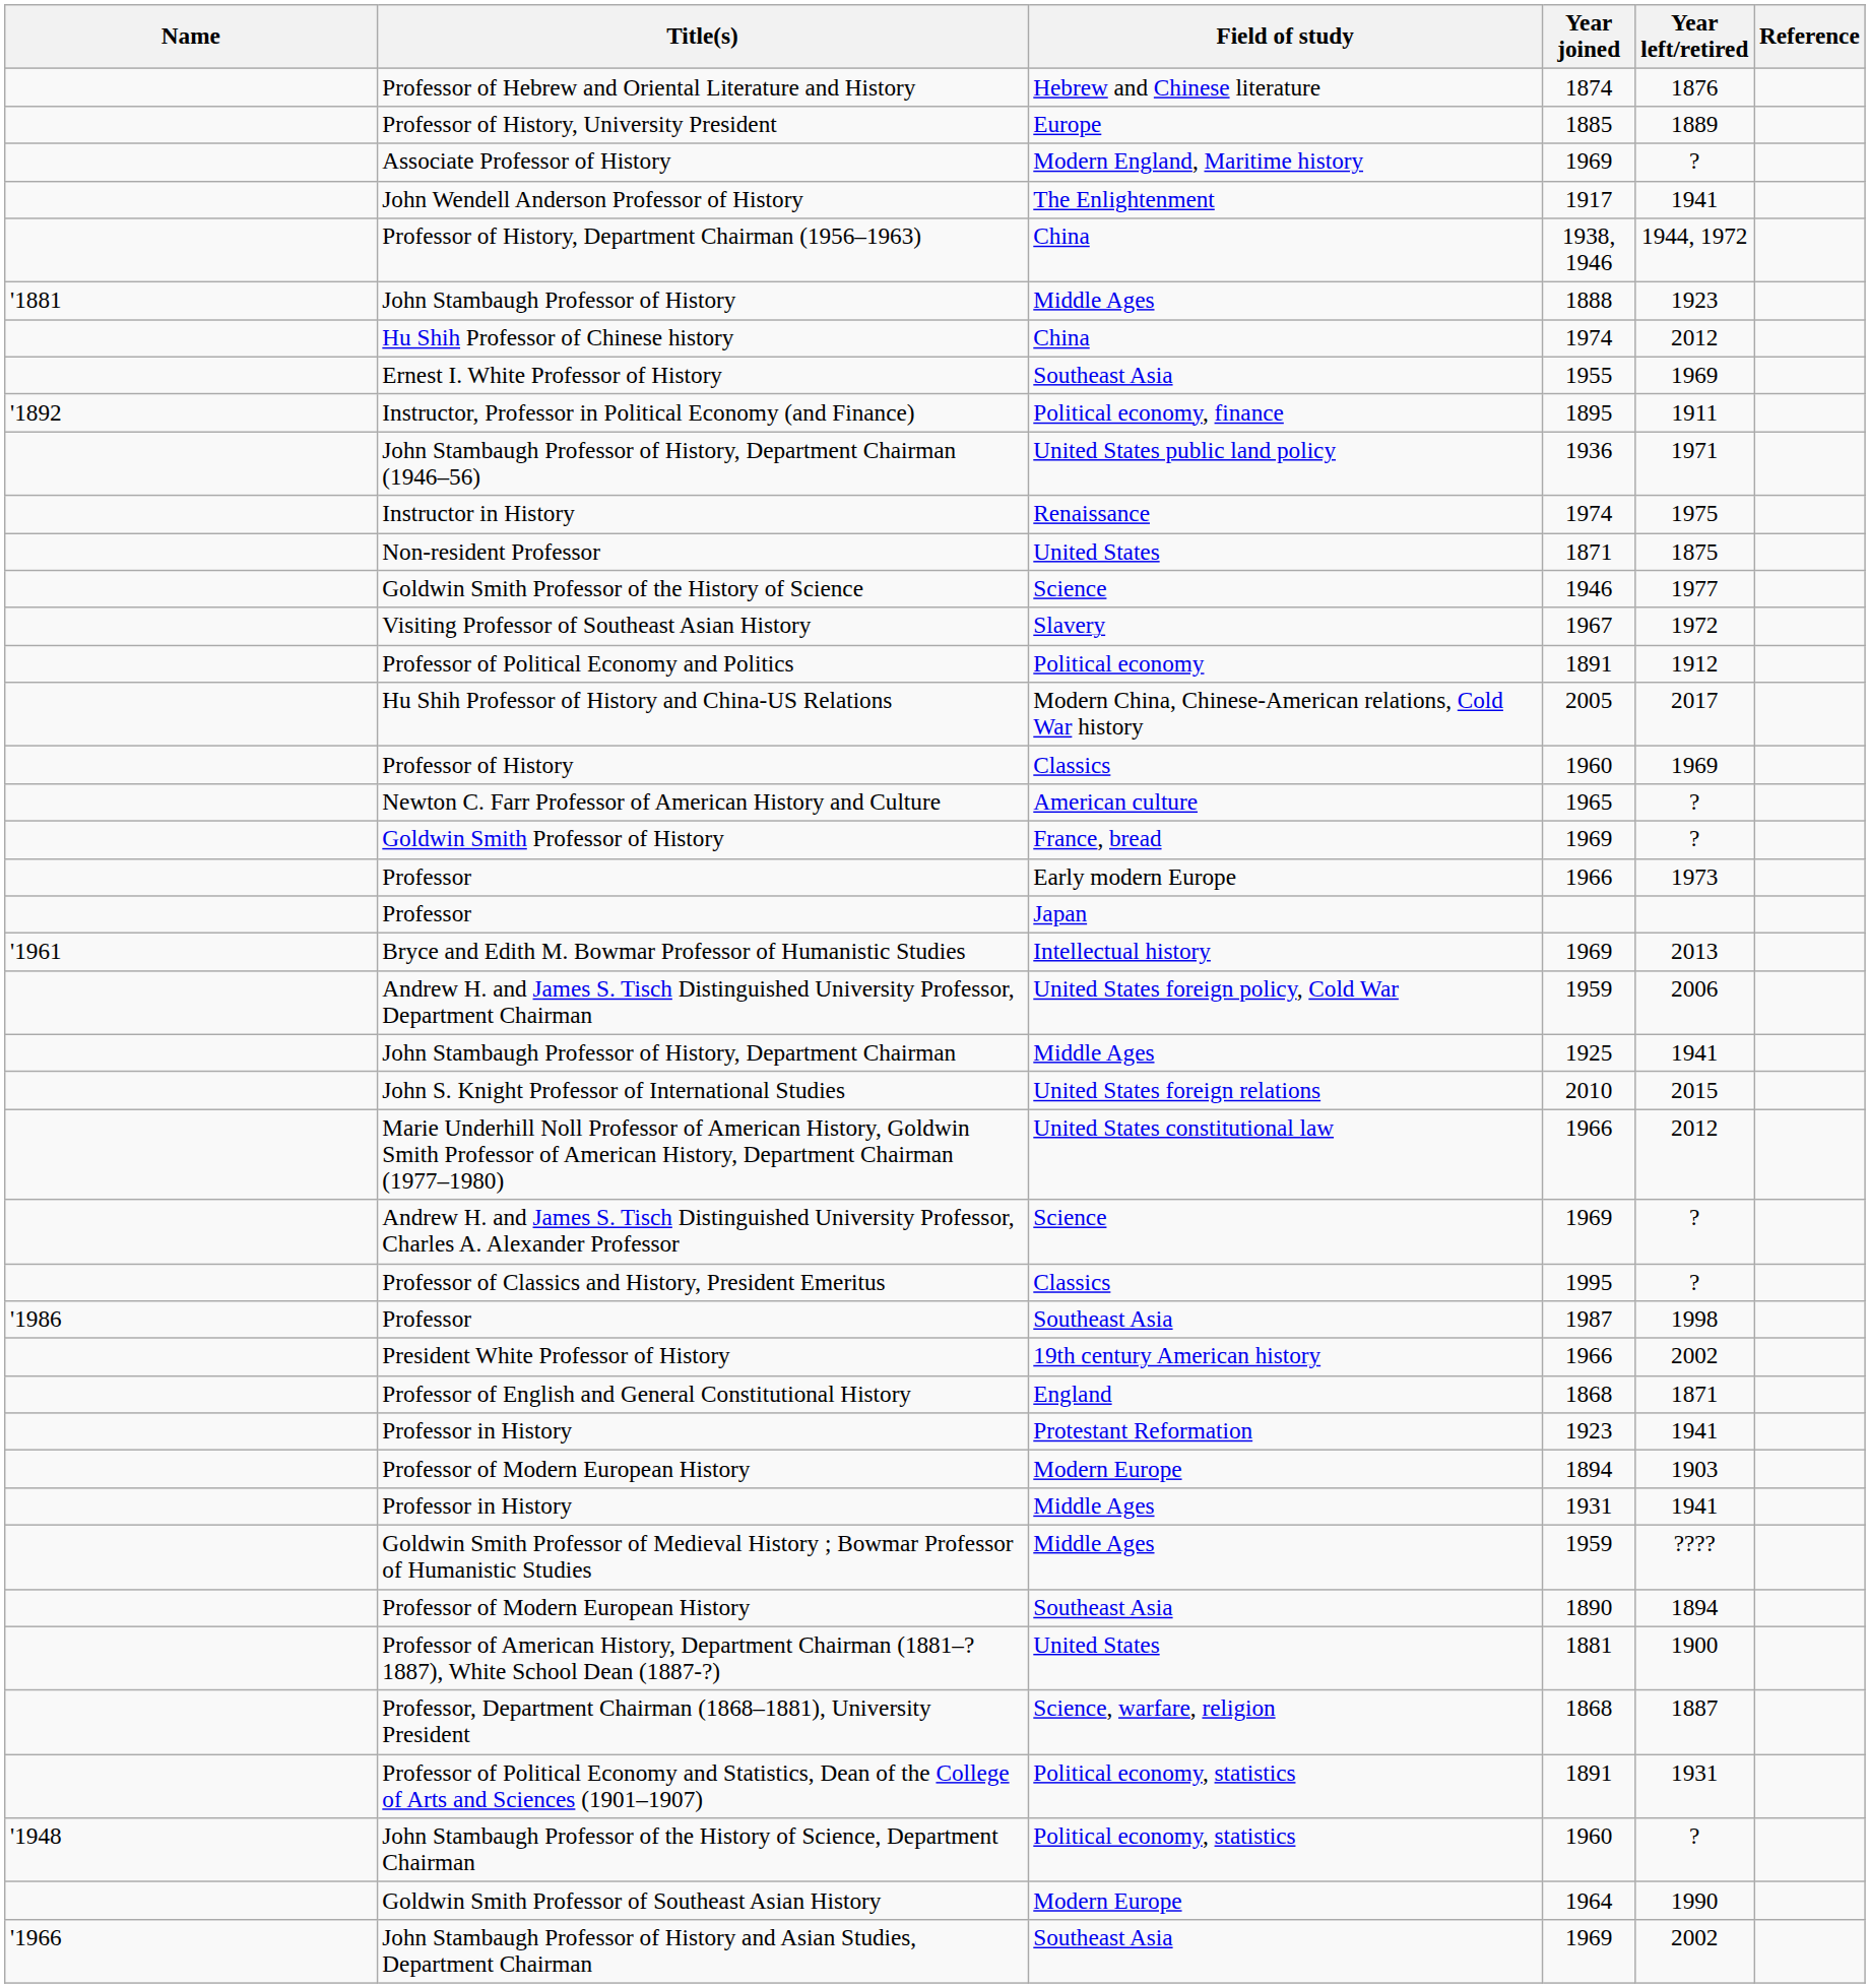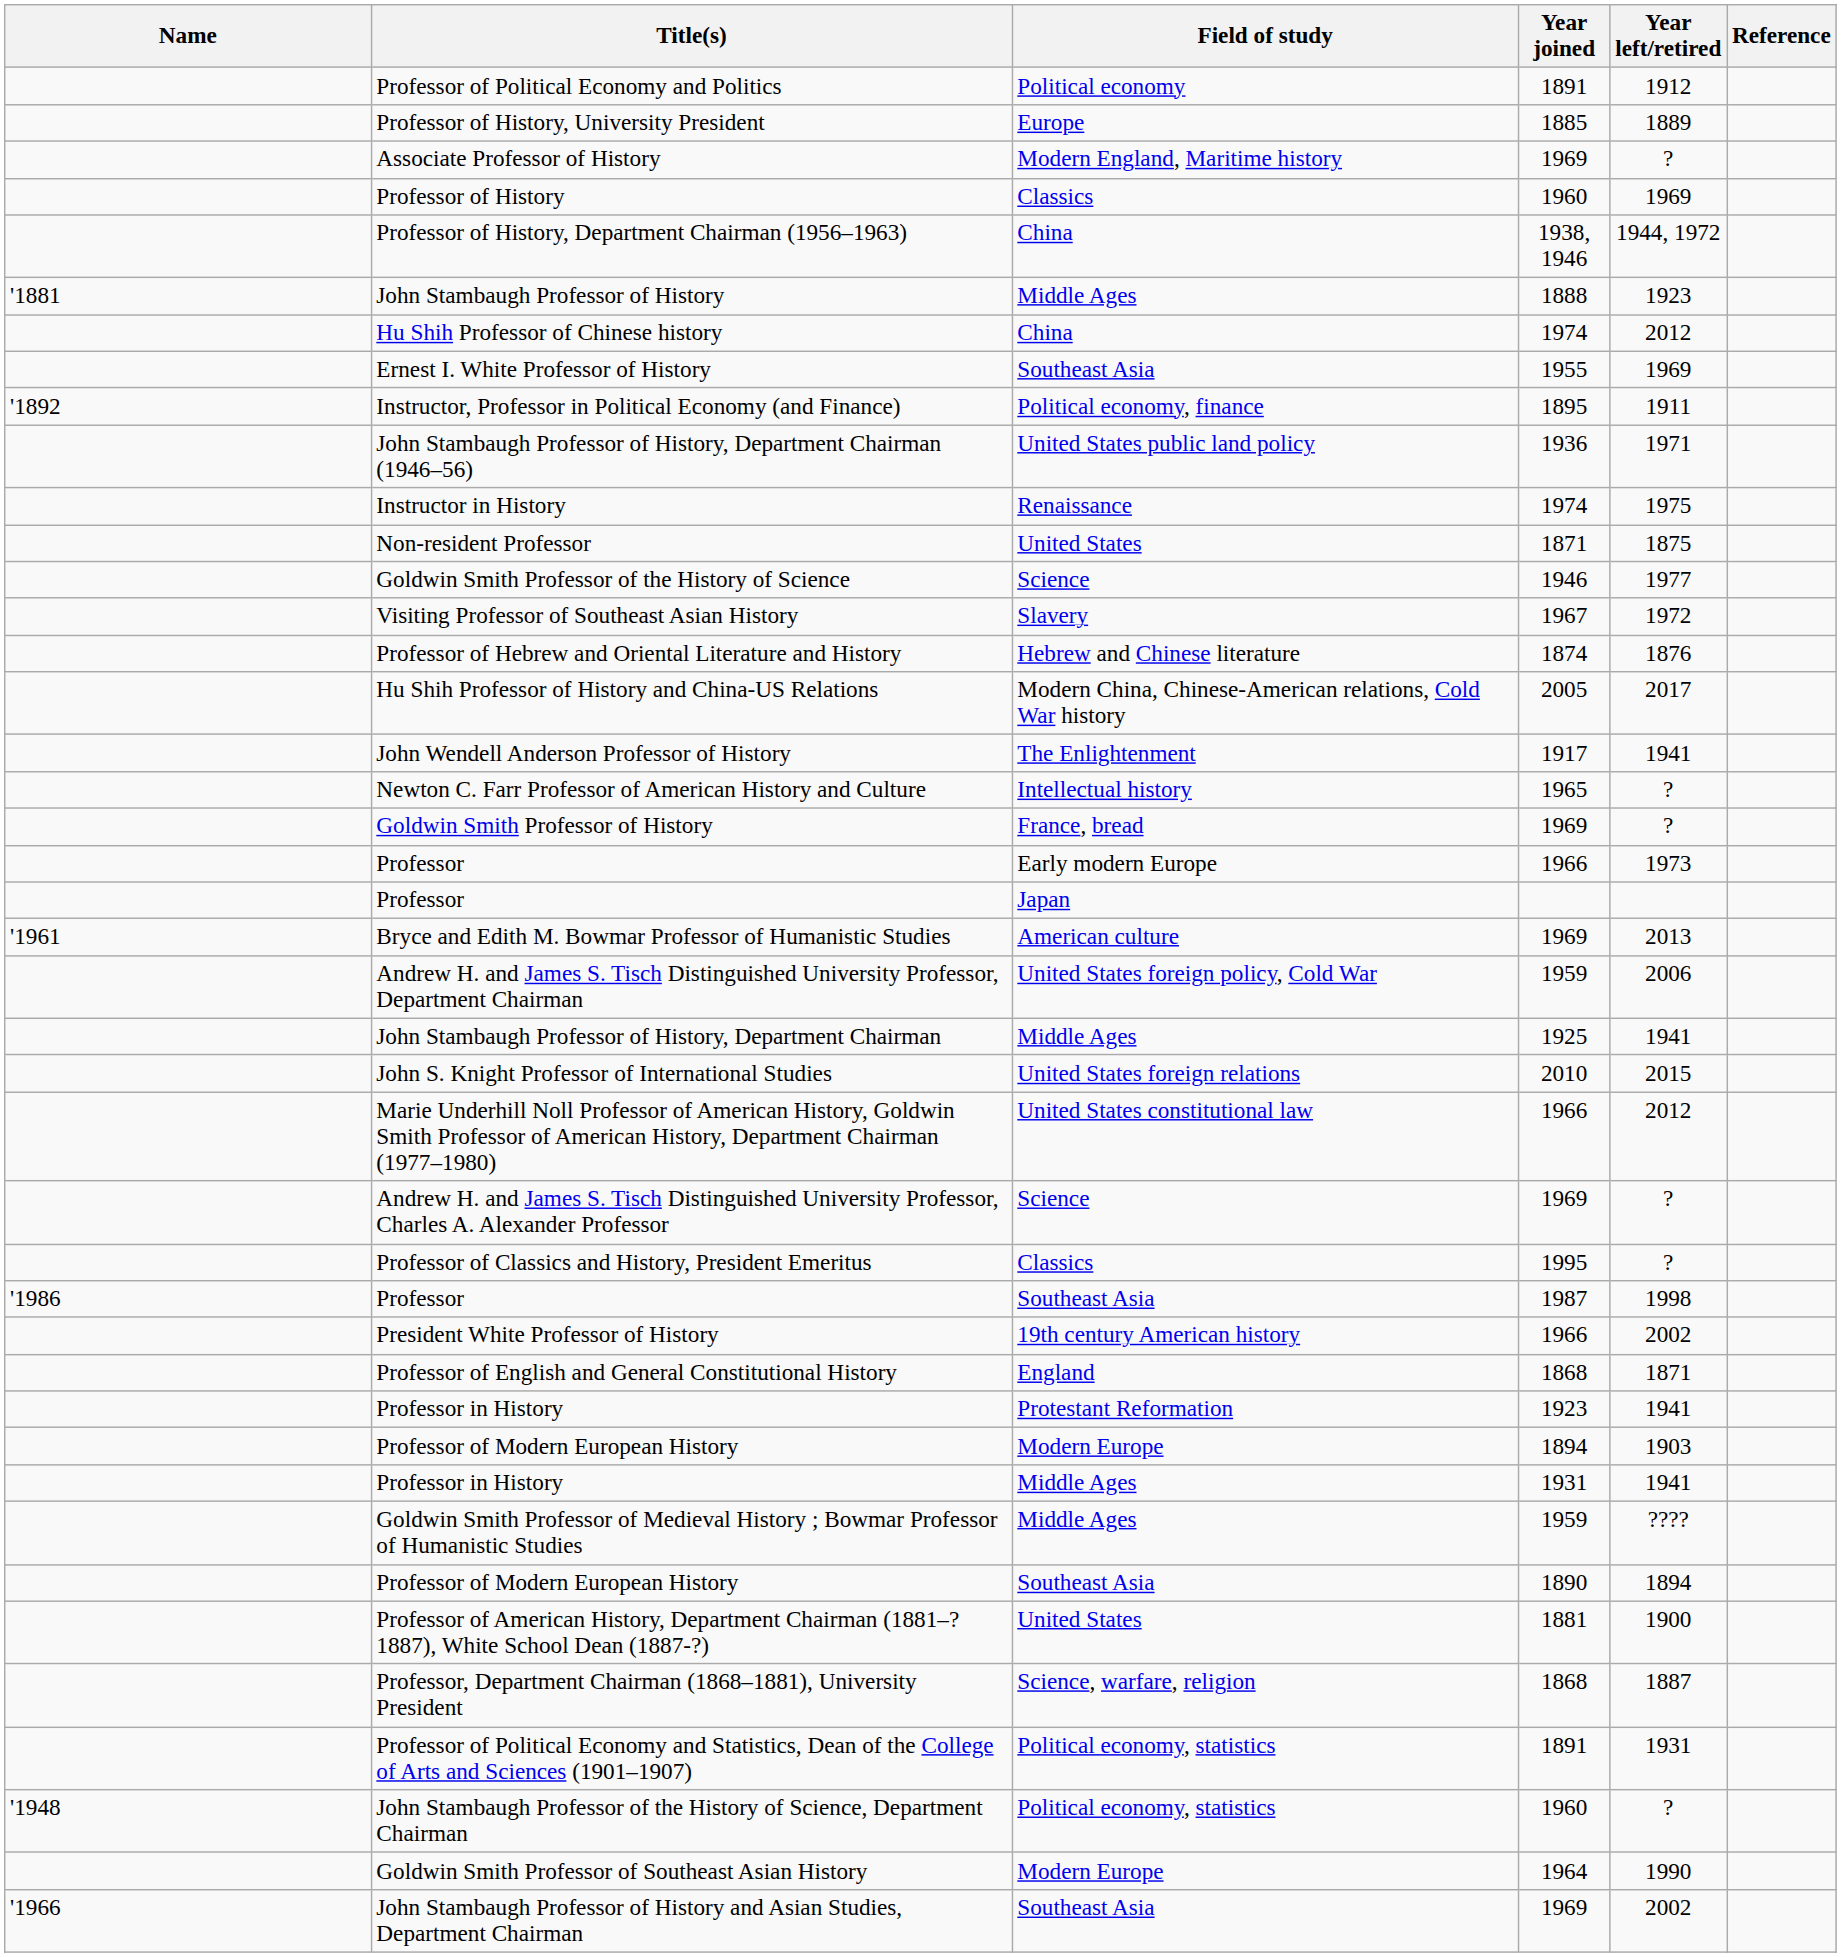rows swapped: Professor of Hebrew and Oriental Literature and History <-> Professor of Political Economy and Politics
rows swapped: John Wendell Anderson Professor of History <-> Professor of History
Newton C. Farr Professor of American History and Culture | Field of study: American culture -> Intellectual history
Bryce and Edith M. Bowmar Professor of Humanistic Studies | Field of study: Intellectual history -> American culture
